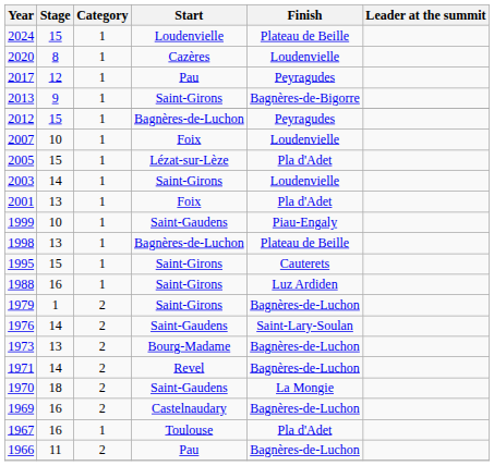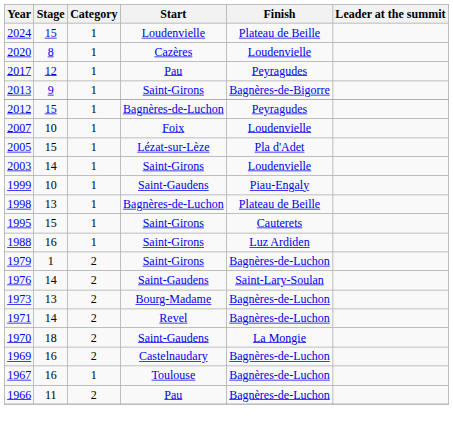- row: 2001 | 13 | 1 | Foix | Pla d'Adet
1967 | Finish: Pla d'Adet -> Bagnères-de-Luchon
